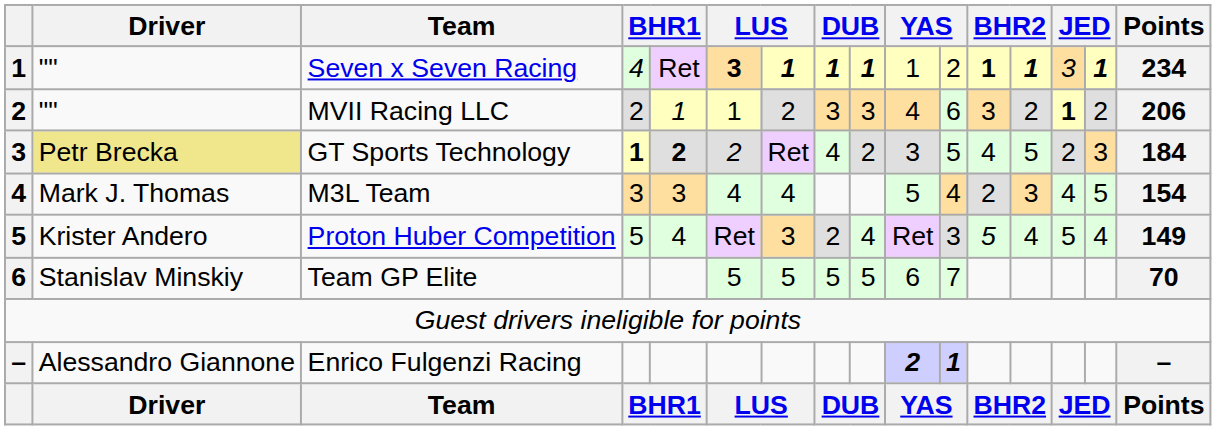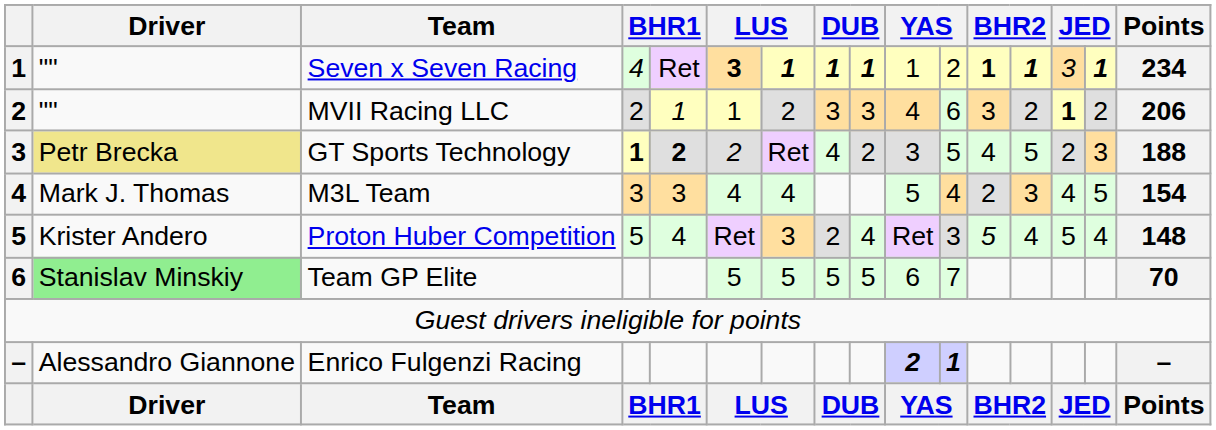GT Sports Technology | Points: 184 -> 188
Proton Huber Competition | Points: 149 -> 148
Team GP Elite | Driver: no background -> lightgreen background
